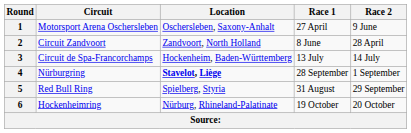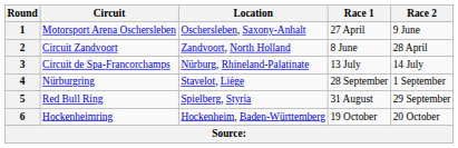3 | Location: Hockenheim, Baden-Württemberg -> Nürburg, Rhineland-Palatinate
4 | Location: bold -> normal
6 | Location: Nürburg, Rhineland-Palatinate -> Hockenheim, Baden-Württemberg
